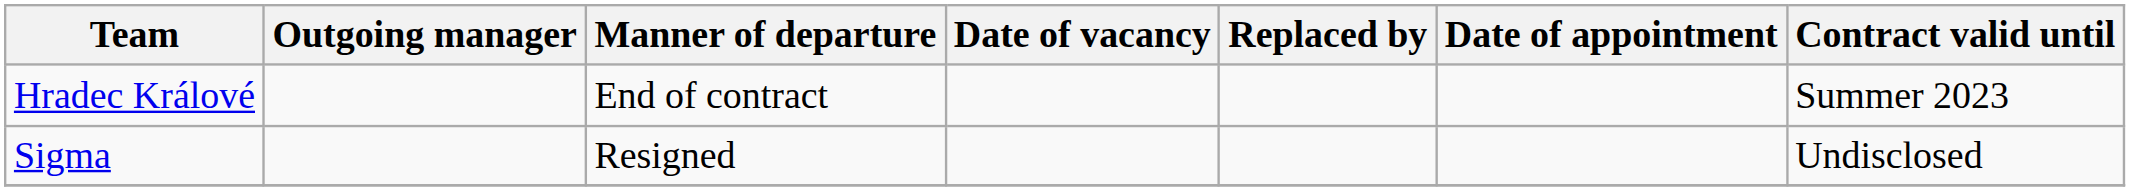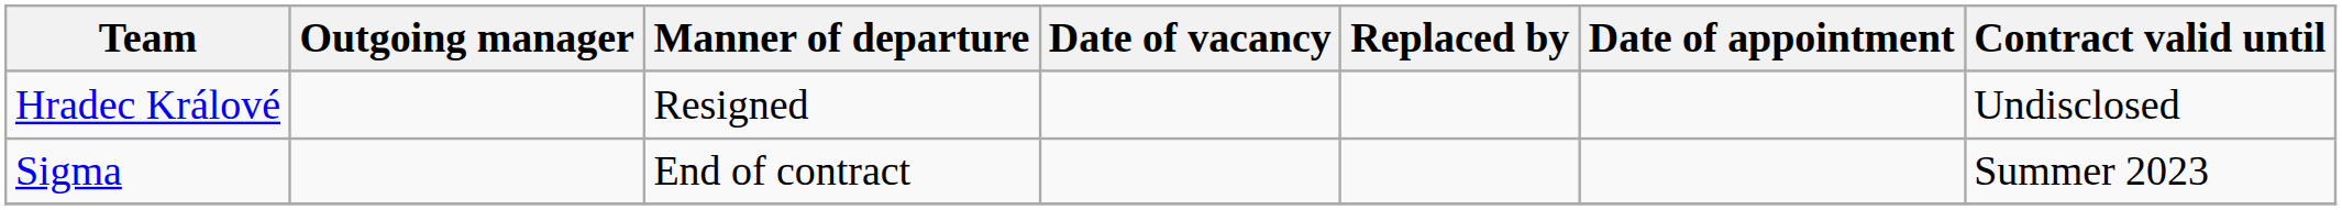Hradec Králové | Manner of departure: End of contract -> Resigned
Hradec Králové | Contract valid until: Summer 2023 -> Undisclosed
Sigma | Manner of departure: Resigned -> End of contract
Sigma | Contract valid until: Undisclosed -> Summer 2023
